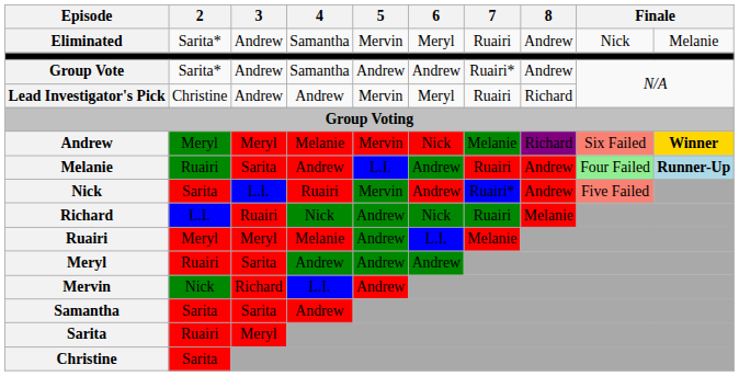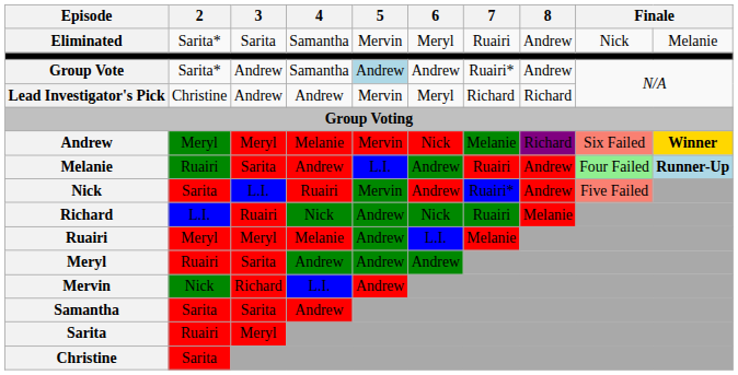Eliminated | 3: Andrew -> Sarita
Group Vote | 5: no background -> lightblue background
Lead Investigator's Pick | 7: Ruairi -> Richard
